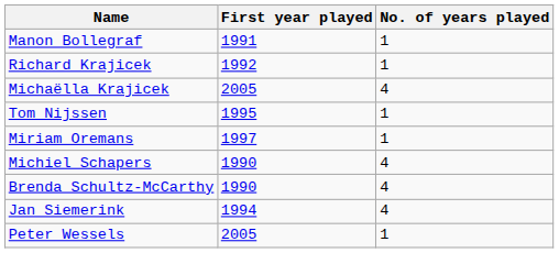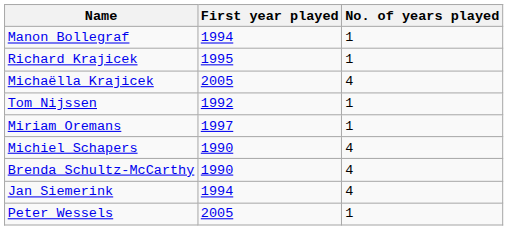Manon Bollegraf | First year played: 1991 -> 1994
Richard Krajicek | First year played: 1992 -> 1995
Tom Nijssen | First year played: 1995 -> 1992
